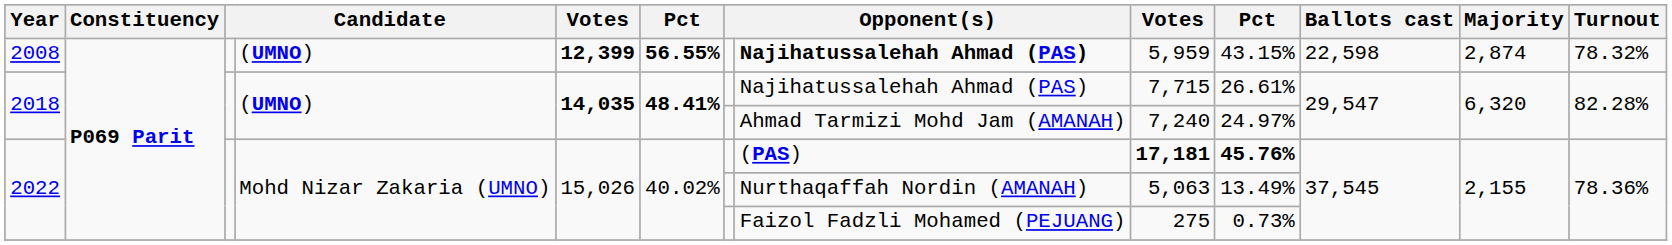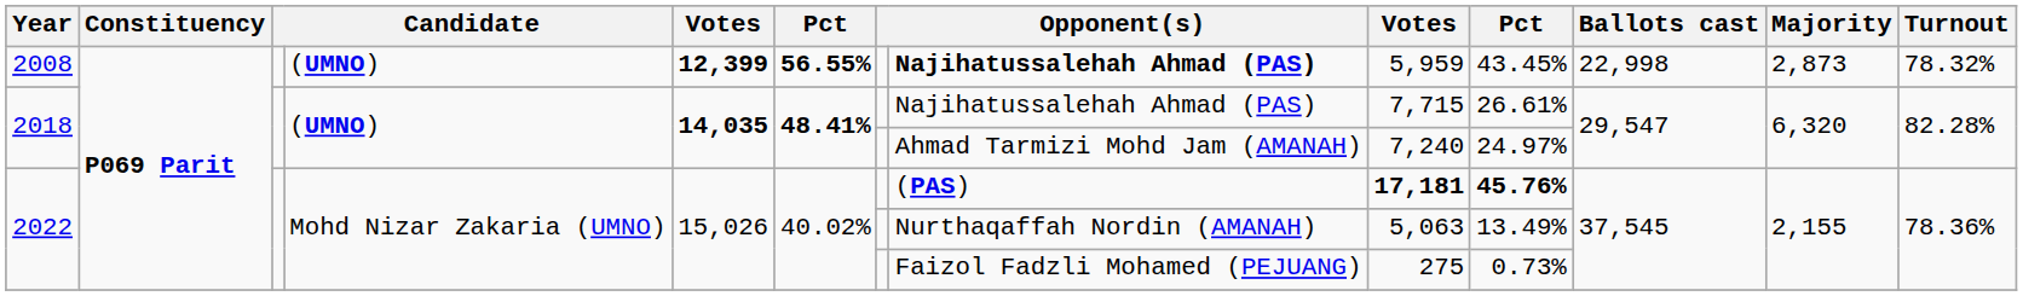2008 | column 10: 43.15% -> 43.45%
2008 | Ballots cast: 22,598 -> 22,998
2008 | Majority: 2,874 -> 2,873
